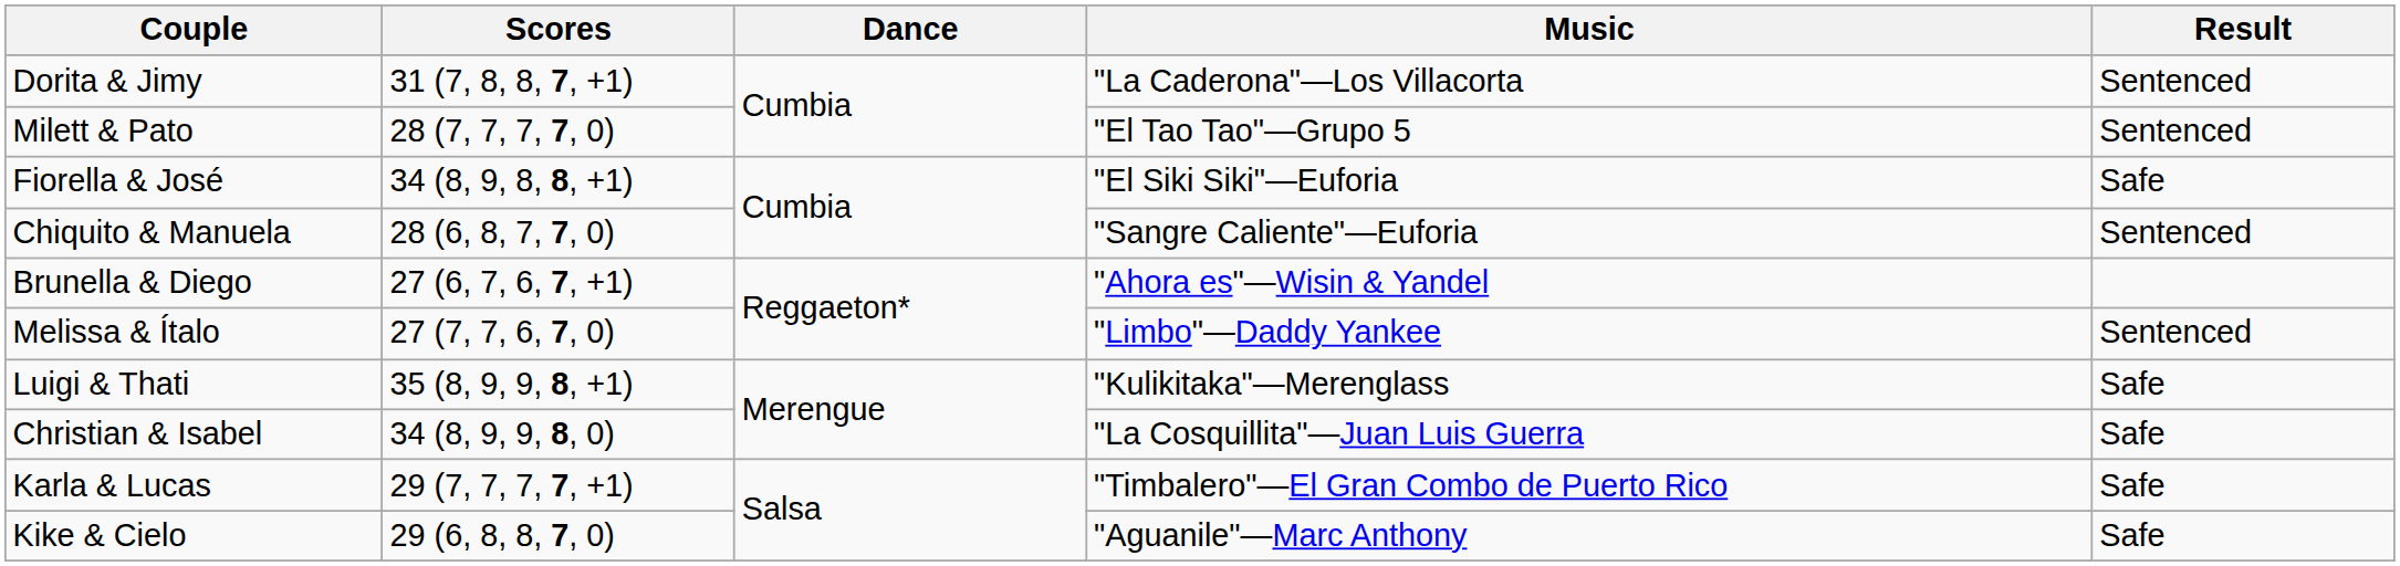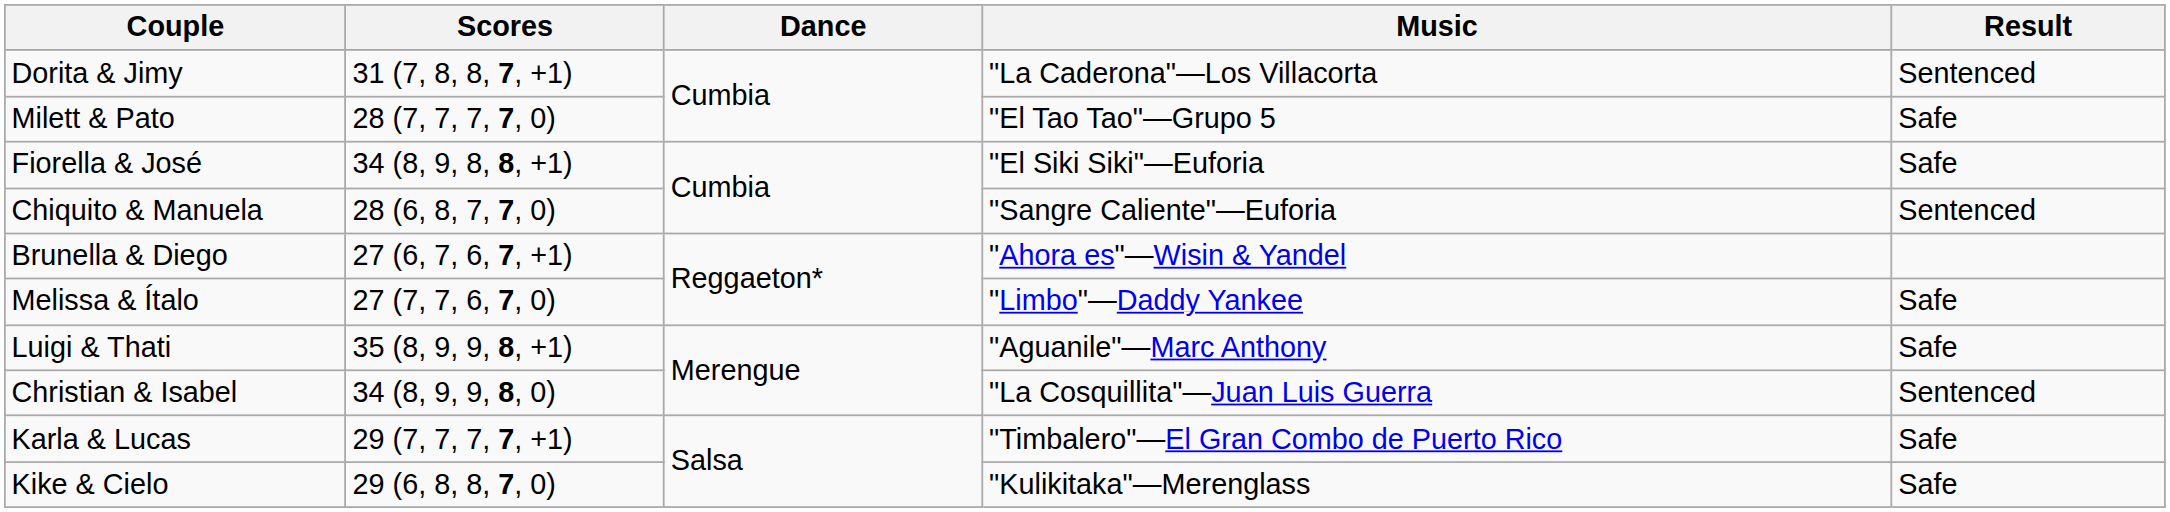Milett & Pato | Result: Sentenced -> Safe
Melissa & Ítalo | Result: Sentenced -> Safe
Luigi & Thati | Music: "Kulikitaka"—Merenglass -> "Aguanile"—Marc Anthony
Christian & Isabel | Result: Safe -> Sentenced
Kike & Cielo | Music: "Aguanile"—Marc Anthony -> "Kulikitaka"—Merenglass
